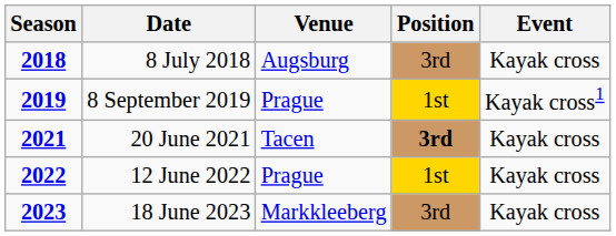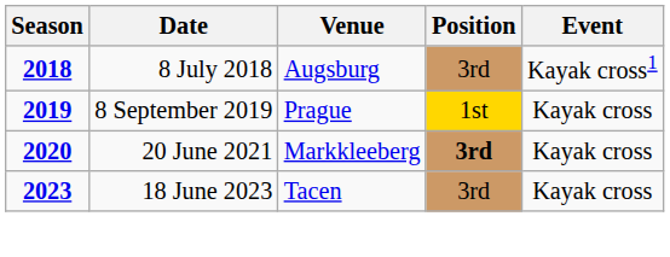8 July 2018 | Event: Kayak cross -> Kayak cross1
8 September 2019 | Event: Kayak cross1 -> Kayak cross
20 June 2021 | Season: 2021 -> 2020
20 June 2021 | Venue: Tacen -> Markkleeberg
- row: 2022 | 12 June 2022 | Prague | 1st | Kayak cross
18 June 2023 | Venue: Markkleeberg -> Tacen
